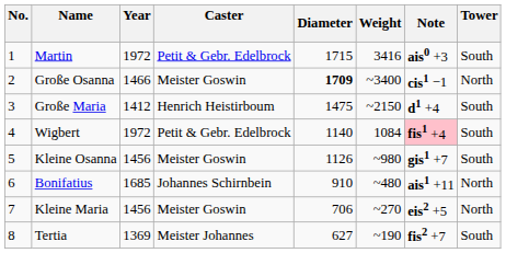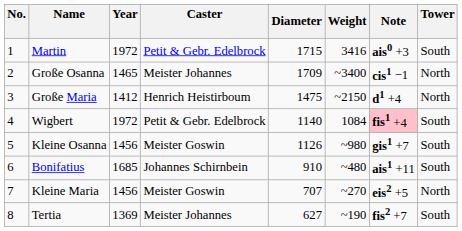Große Osanna | Year: 1466 -> 1465
Große Osanna | Caster: Meister Goswin -> Meister Johannes
Große Osanna | Diameter: bold -> normal
Große Maria | Tower: South -> North
Bonifatius | Tower: North -> South
Kleine Maria | Diameter: 706 -> 707
